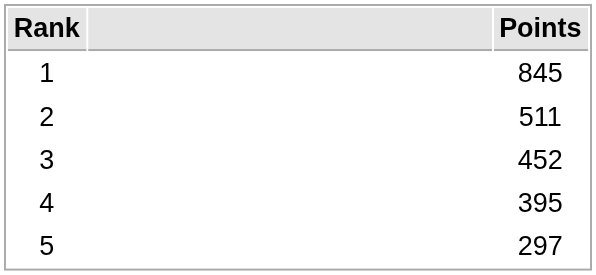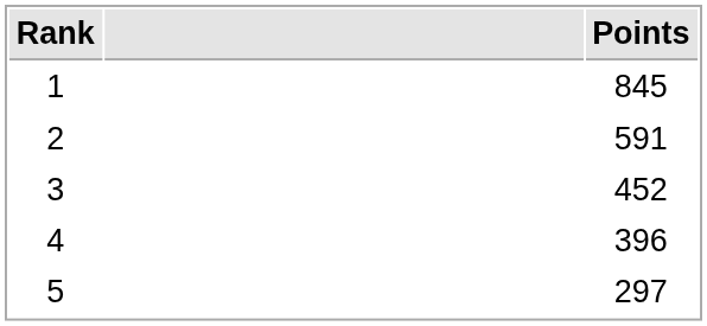2 | Points: 511 -> 591
4 | Points: 395 -> 396
